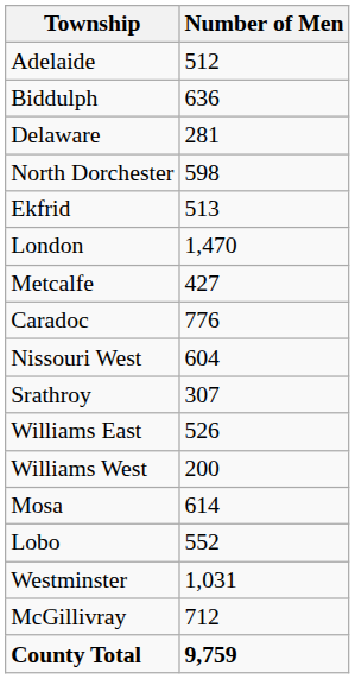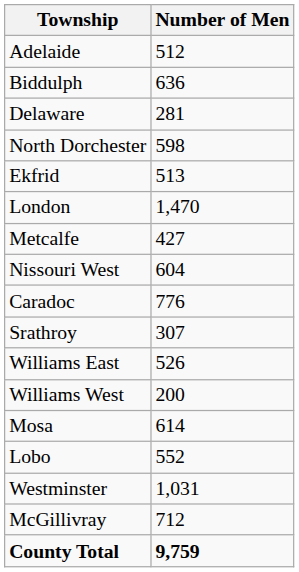rows swapped: Caradoc <-> Nissouri West
